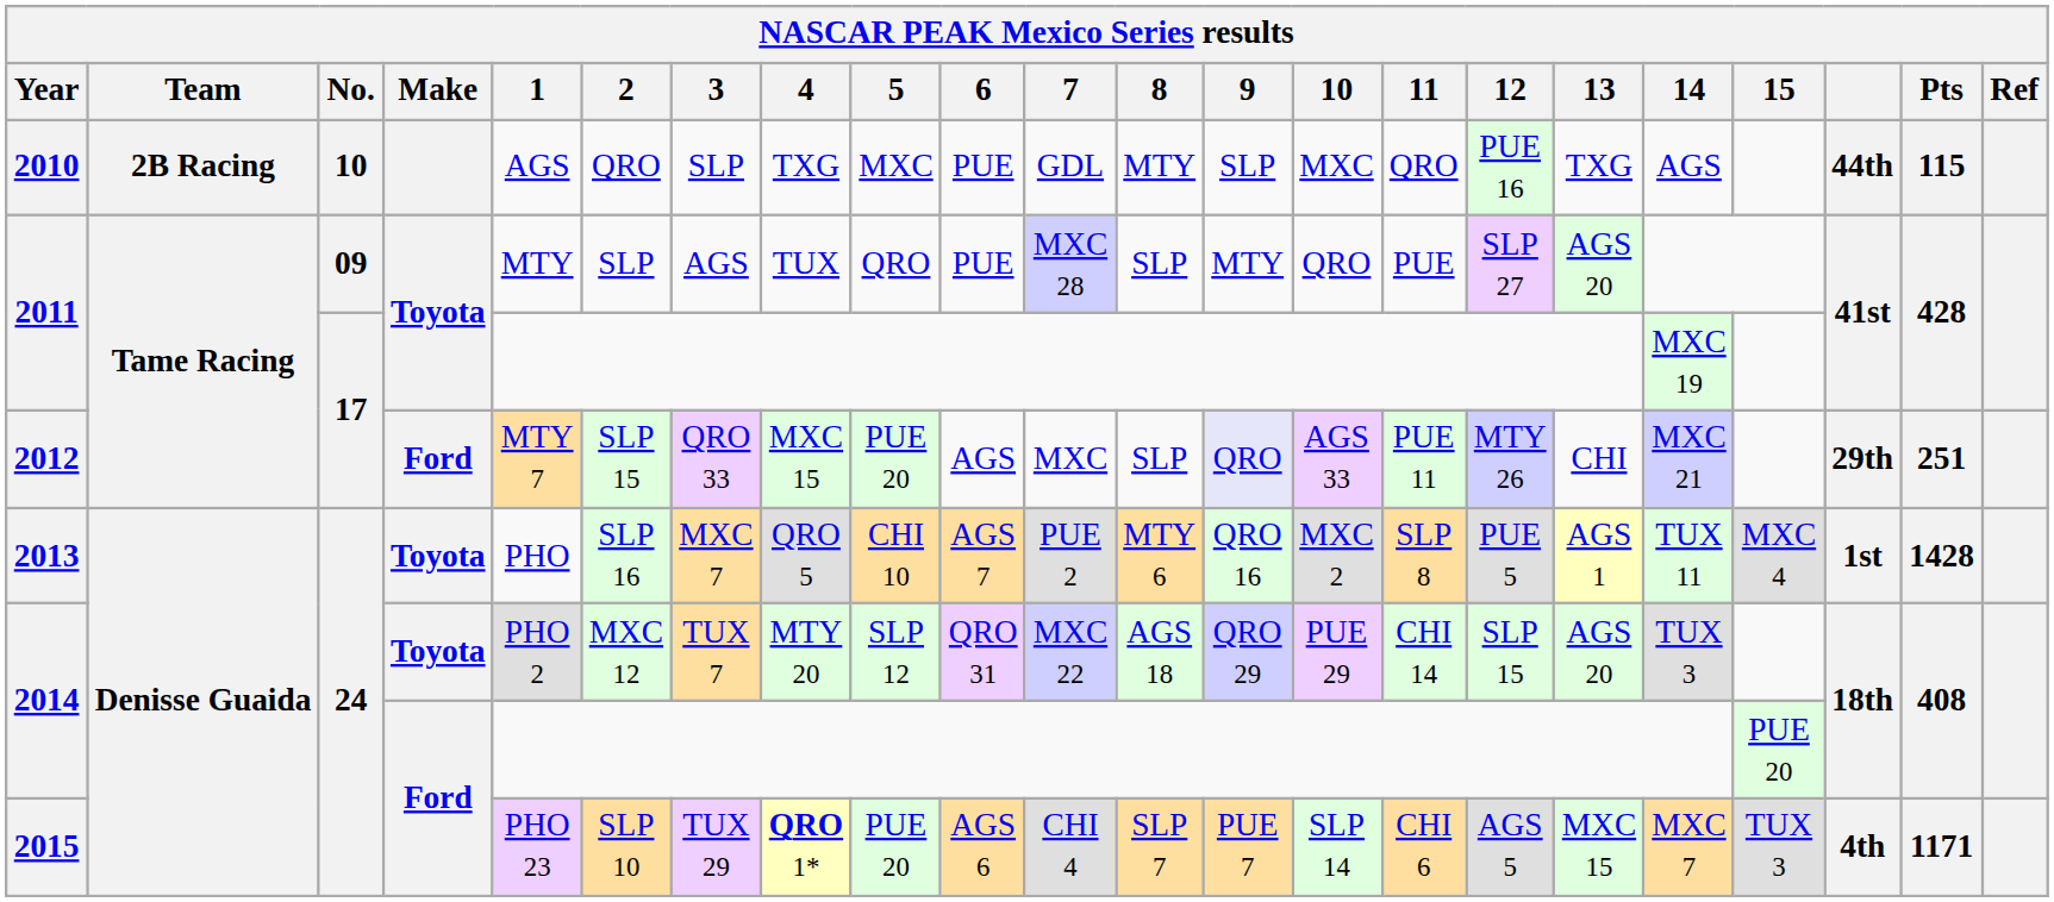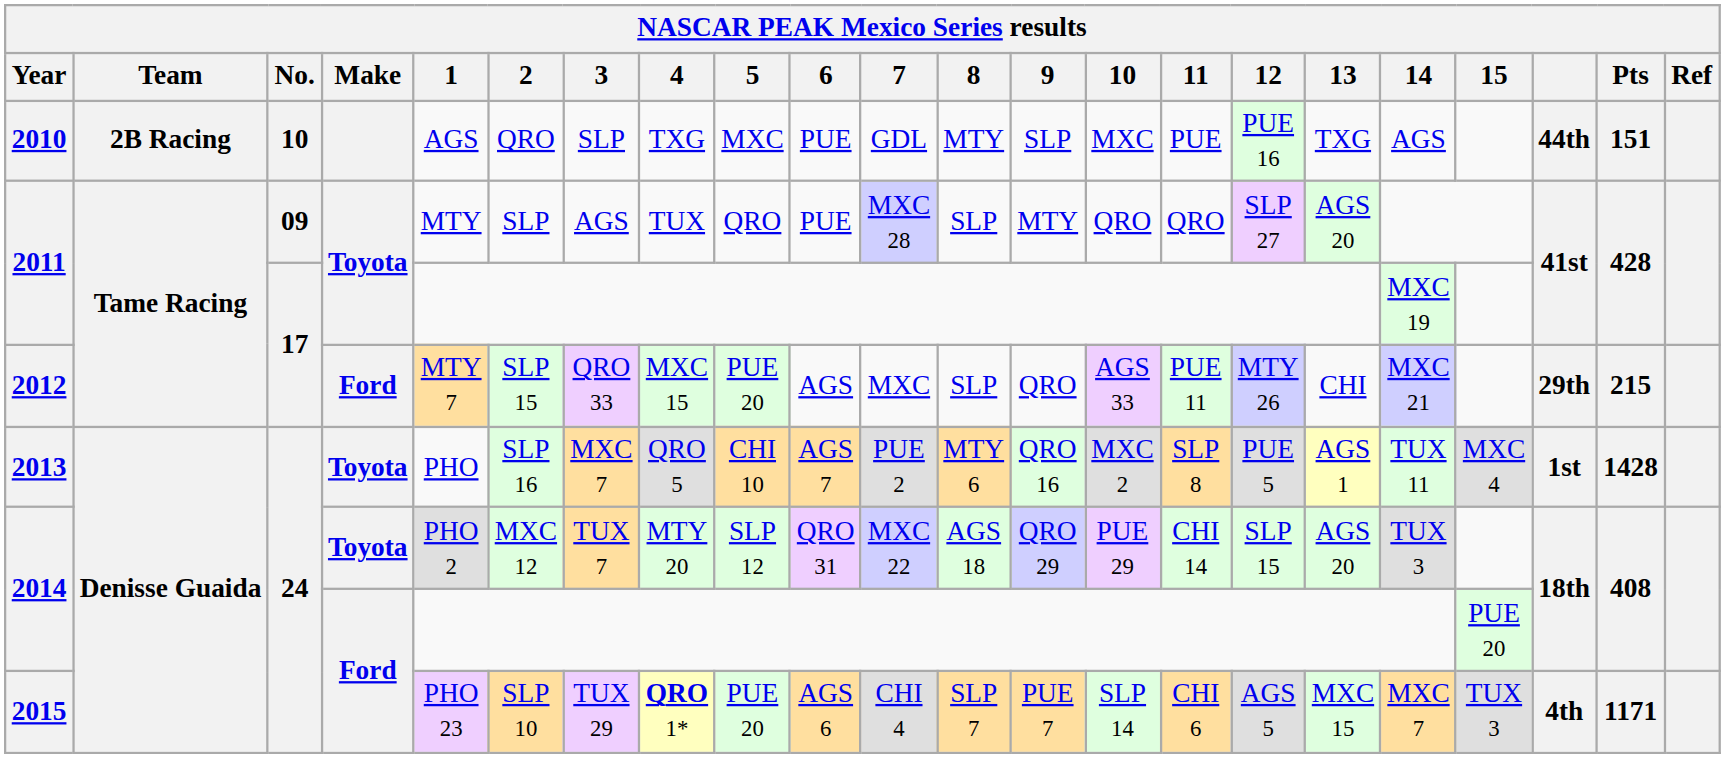2010 | 11: QRO -> PUE
2010 | Pts: 115 -> 151
2011 / 09 | 11: PUE -> QRO
2012 | 9: lavender background -> no background
2012 | Pts: 251 -> 215
